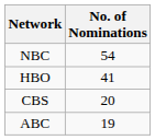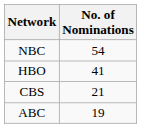CBS | No. of Nominations: 20 -> 21
